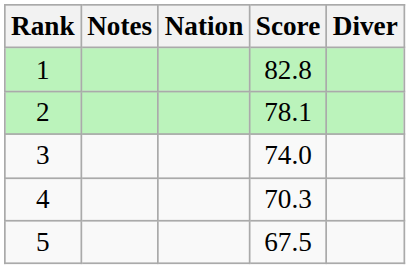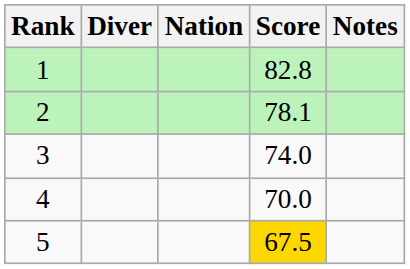columns swapped: Diver <-> Notes
4 | Score: 70.3 -> 70.0
5 | Score: no background -> gold background
